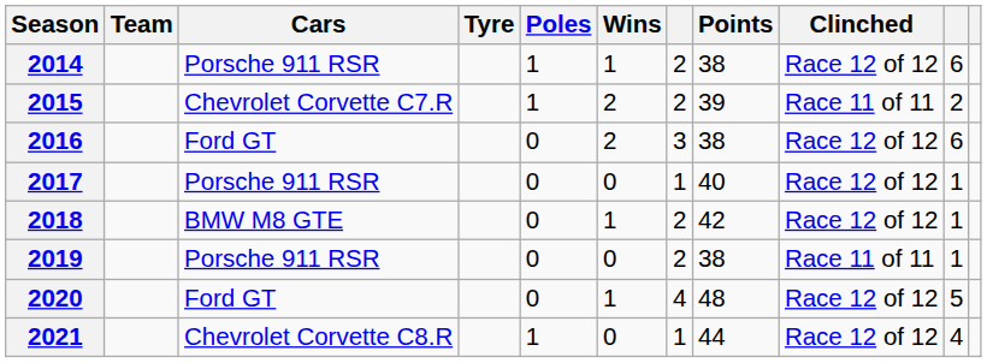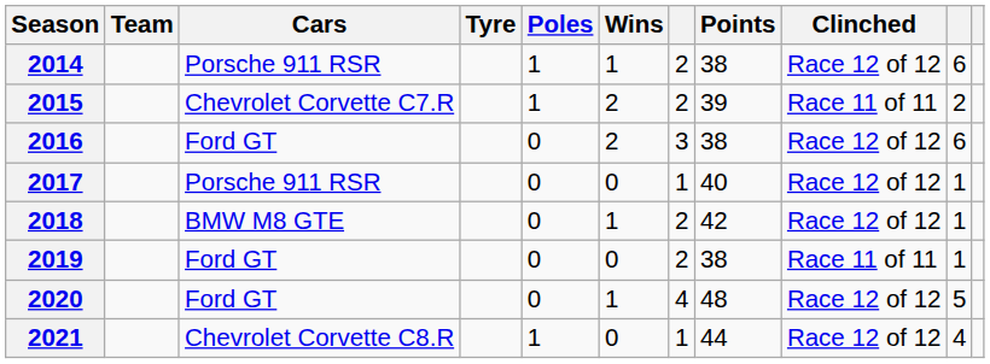2019 | Cars: Porsche 911 RSR -> Ford GT
